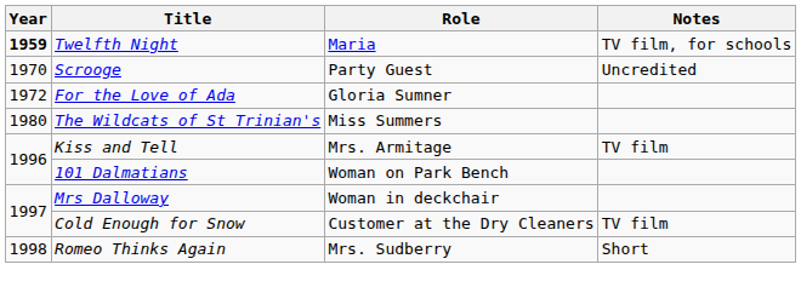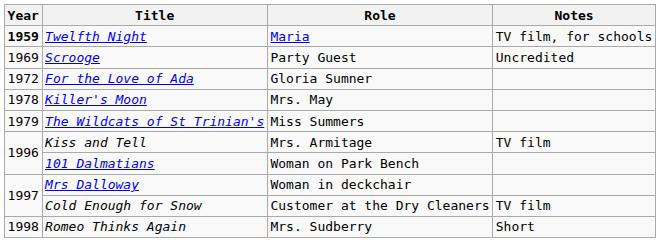Scrooge | Year: 1970 -> 1969
+ row: 1978 | Killer's Moon | Mrs. May
The Wildcats of St Trinian's | Year: 1980 -> 1979
